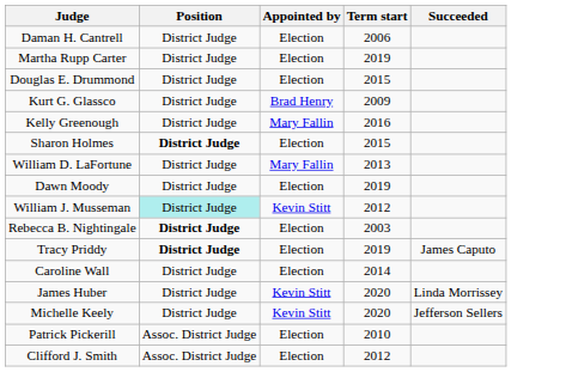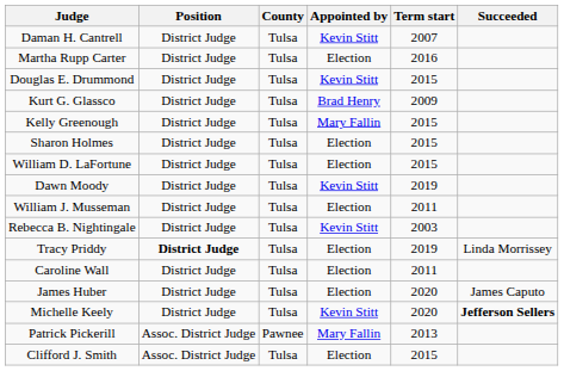+ column: County | Tulsa | Tulsa | Tulsa | Tulsa | Tulsa | Tulsa | Tulsa | Tulsa | Tulsa | Tulsa | Tulsa | Tulsa | Tulsa | Tulsa | Pawnee | Tulsa
Daman H. Cantrell | Appointed by: Election -> Kevin Stitt
Daman H. Cantrell | Term start: 2006 -> 2007
Martha Rupp Carter | Term start: 2019 -> 2016
Douglas E. Drummond | Appointed by: Election -> Kevin Stitt
Kelly Greenough | Term start: 2016 -> 2015
Sharon Holmes | Position: bold -> normal
William D. LaFortune | Appointed by: Mary Fallin -> Election
William D. LaFortune | Term start: 2013 -> 2015
Dawn Moody | Appointed by: Election -> Kevin Stitt
William J. Musseman | Position: paleturquoise background -> no background
William J. Musseman | Appointed by: Kevin Stitt -> Election
William J. Musseman | Term start: 2012 -> 2011
Rebecca B. Nightingale | Position: bold -> normal
Rebecca B. Nightingale | Appointed by: Election -> Kevin Stitt
Tracy Priddy | Succeeded: James Caputo -> Linda Morrissey
Caroline Wall | Term start: 2014 -> 2011
James Huber | Appointed by: Kevin Stitt -> Election
James Huber | Succeeded: Linda Morrissey -> James Caputo
Michelle Keely | Succeeded: normal -> bold
Patrick Pickerill | Appointed by: Election -> Mary Fallin
Patrick Pickerill | Term start: 2010 -> 2013
Clifford J. Smith | Term start: 2012 -> 2015
